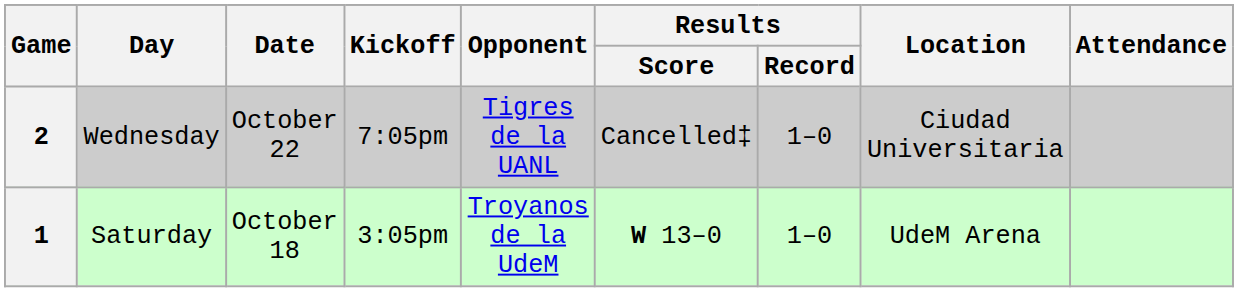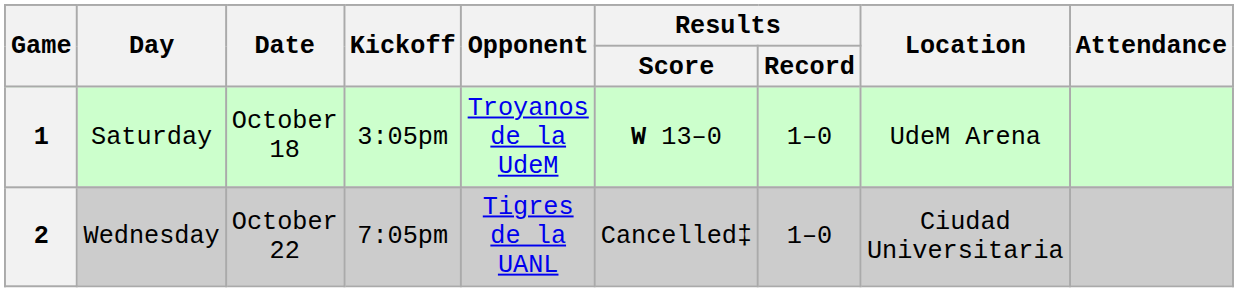rows swapped: 1 <-> 2
